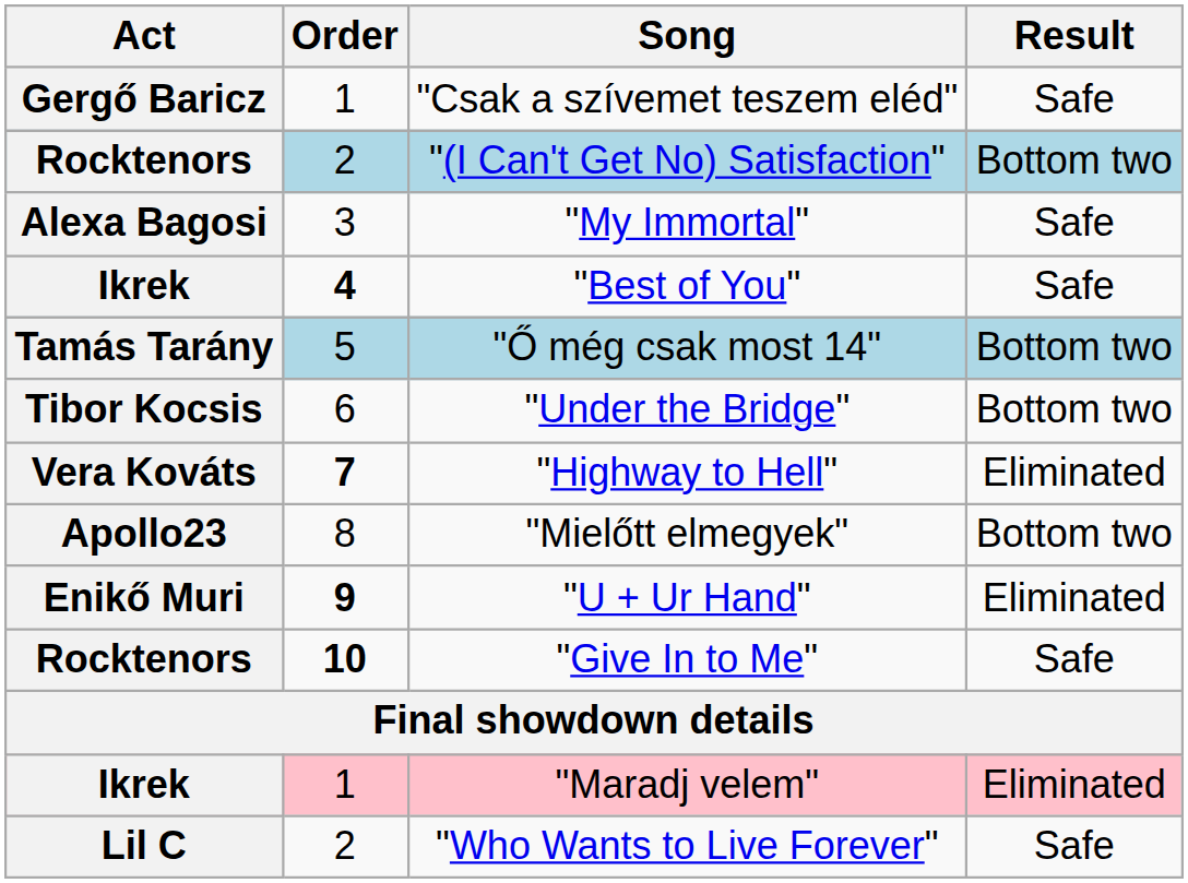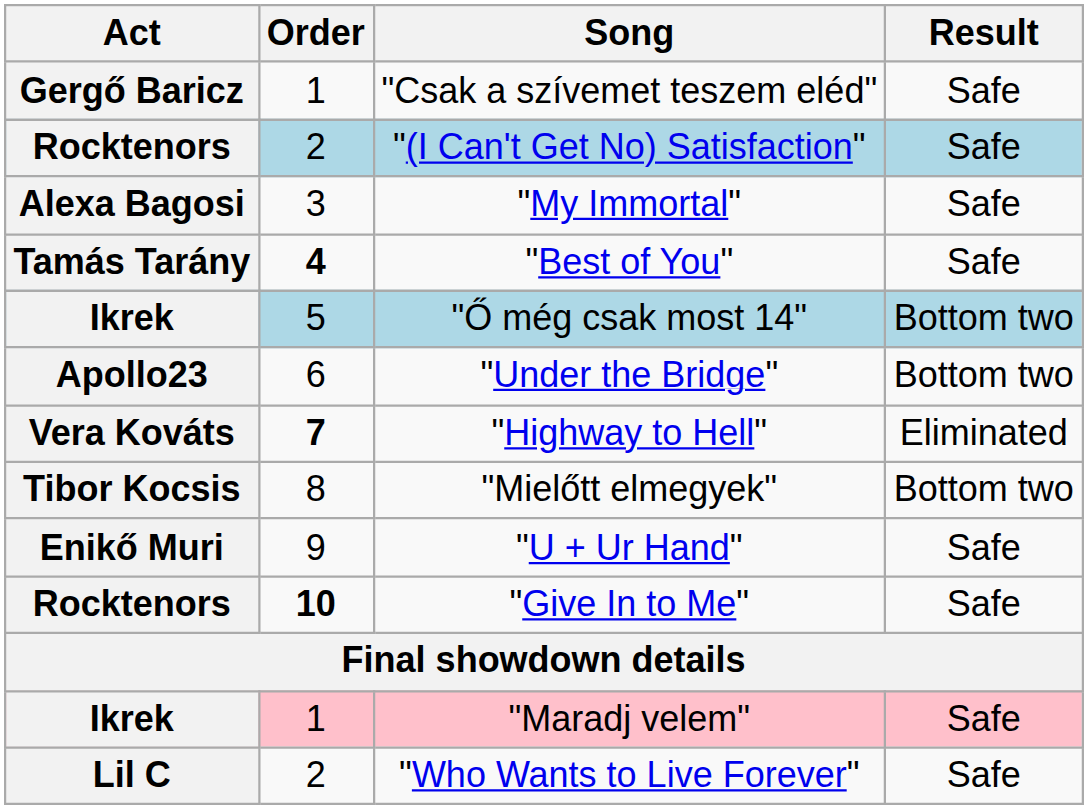"(I Can't Get No) Satisfaction" | Result: Bottom two -> Safe
"Best of You" | Act: Ikrek -> Tamás Tarány
"Ő még csak most 14" | Act: Tamás Tarány -> Ikrek
"Under the Bridge" | Act: Tibor Kocsis -> Apollo23
"Mielőtt elmegyek" | Act: Apollo23 -> Tibor Kocsis
"U + Ur Hand" | Order: bold -> normal
"U + Ur Hand" | Result: Eliminated -> Safe
"Maradj velem" | Result: Eliminated -> Safe
